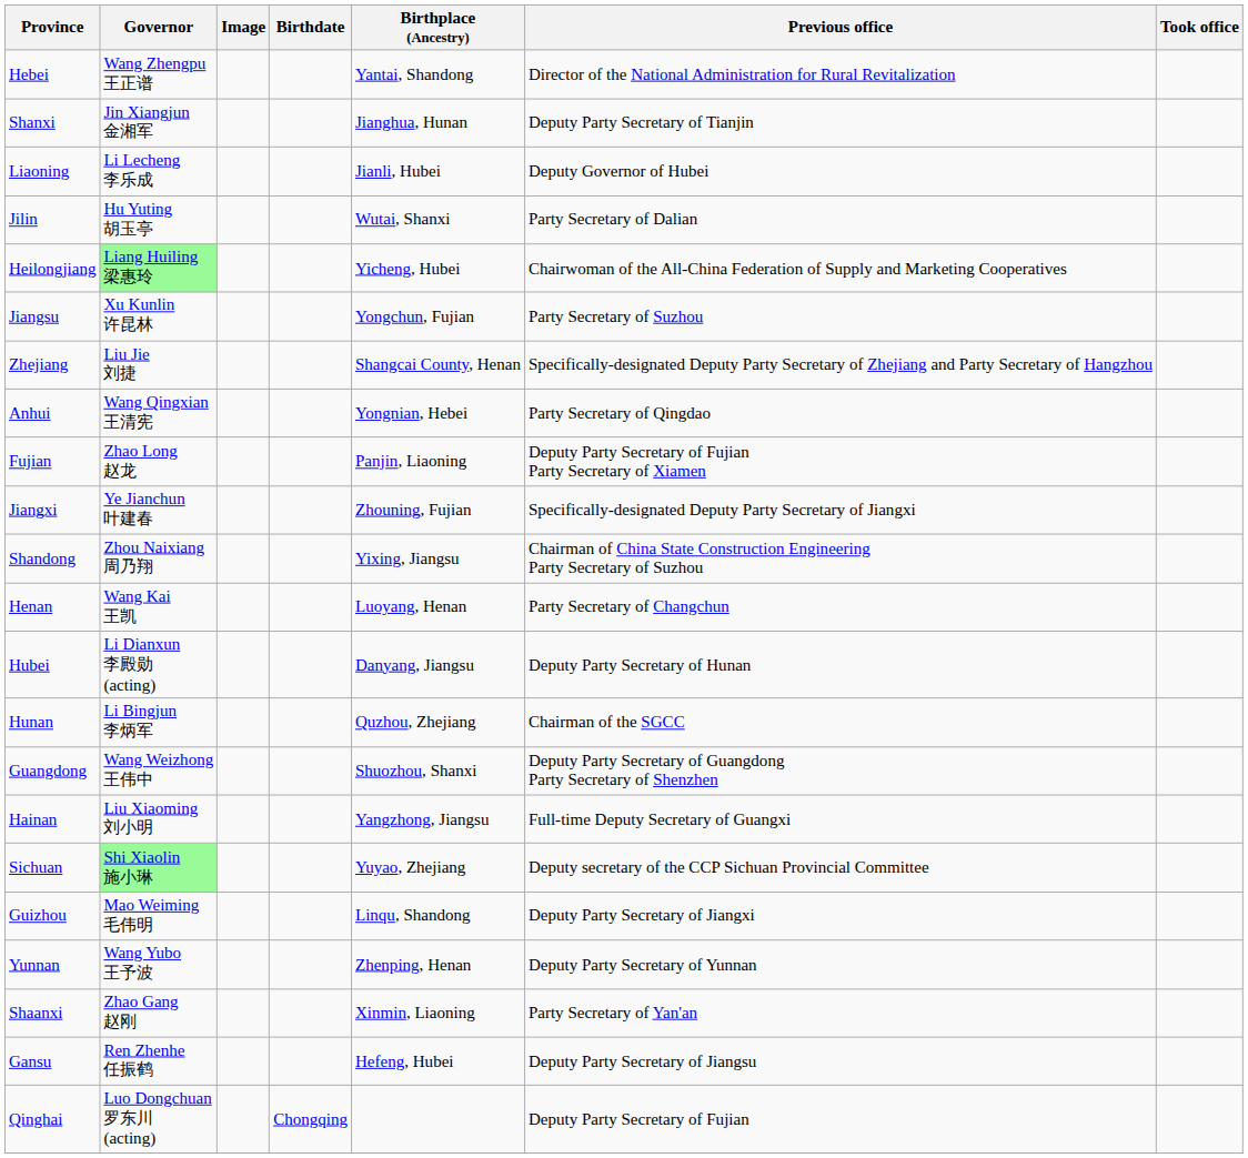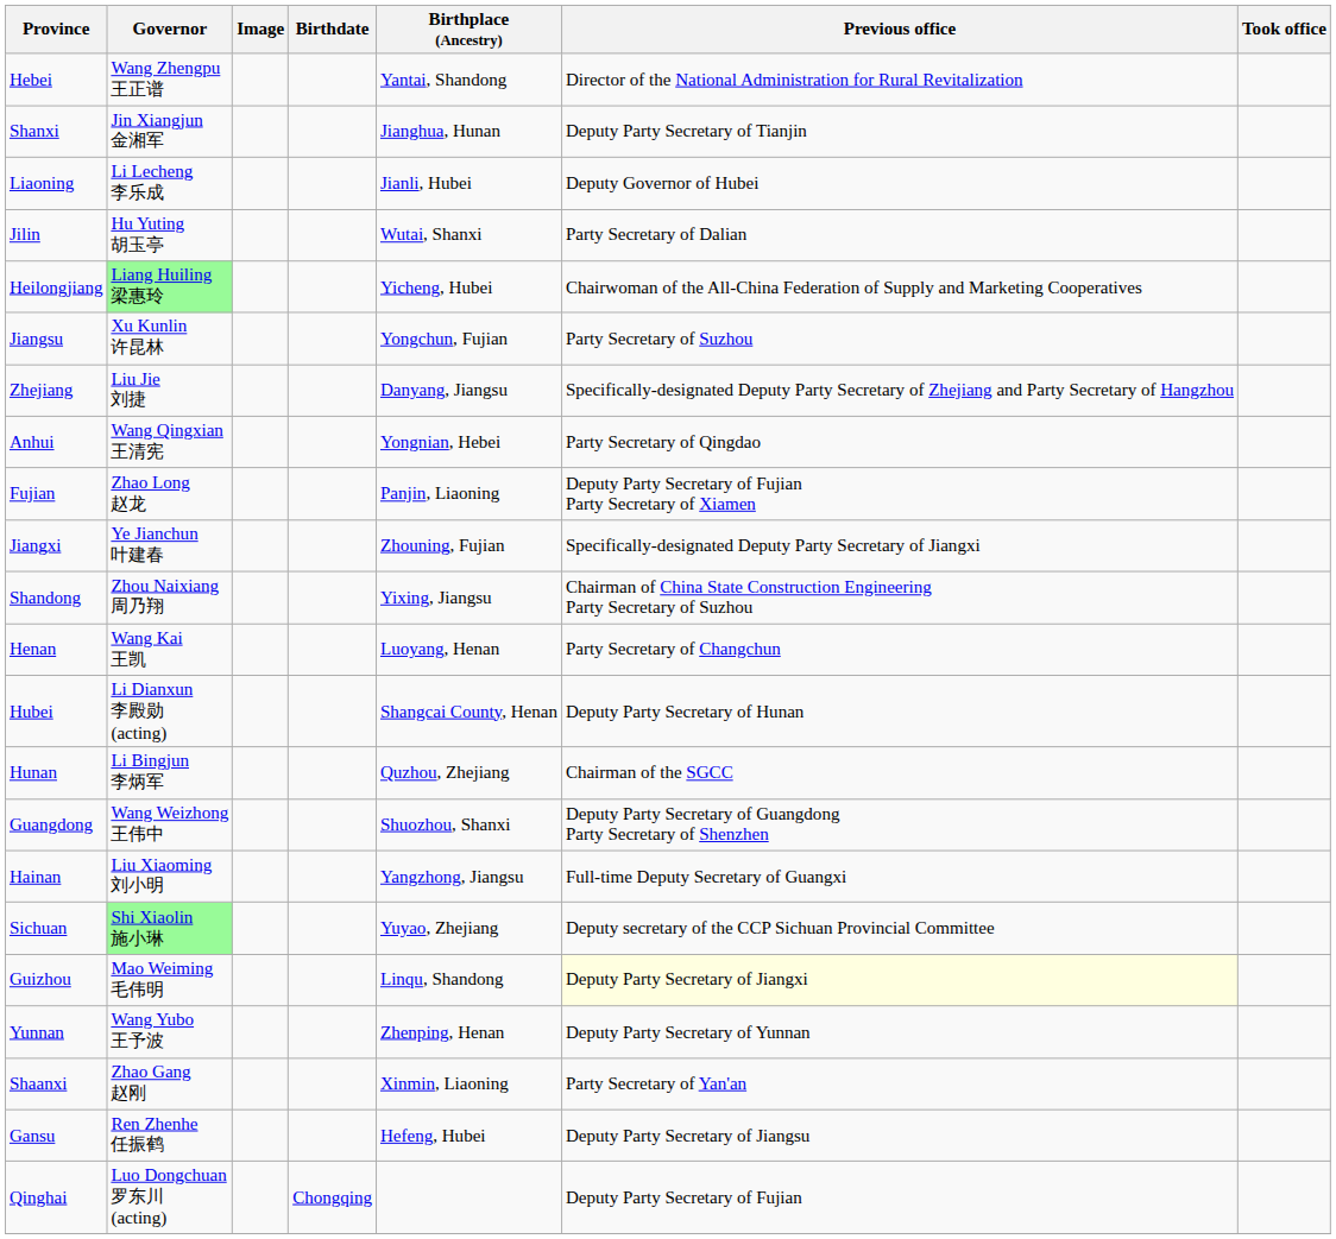Zhejiang | Birthplace (Ancestry): Shangcai County, Henan -> Danyang, Jiangsu
Hubei | Birthplace (Ancestry): Danyang, Jiangsu -> Shangcai County, Henan
Guizhou | Previous office: no background -> lightyellow background
